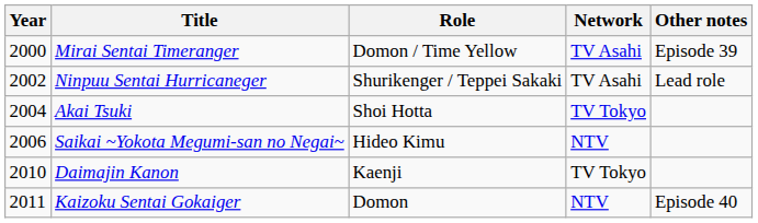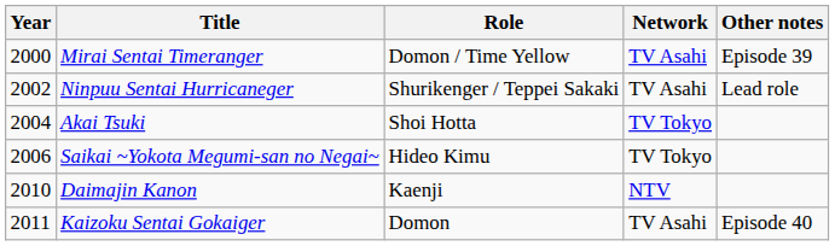Saikai ~Yokota Megumi-san no Negai~ | Network: NTV -> TV Tokyo
Daimajin Kanon | Network: TV Tokyo -> NTV
Kaizoku Sentai Gokaiger | Network: NTV -> TV Asahi
